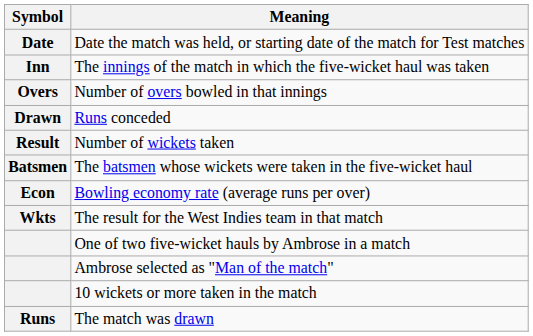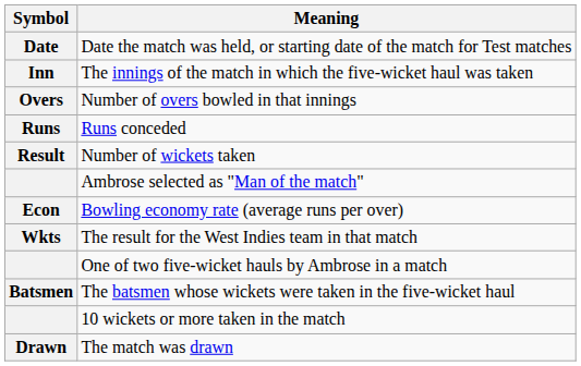Runs conceded | Symbol: Drawn -> Runs
rows swapped: The batsmen whose wickets were taken in the five-wicket haul <-> Ambrose selected as "Man of the match"
The match was drawn | Symbol: Runs -> Drawn
